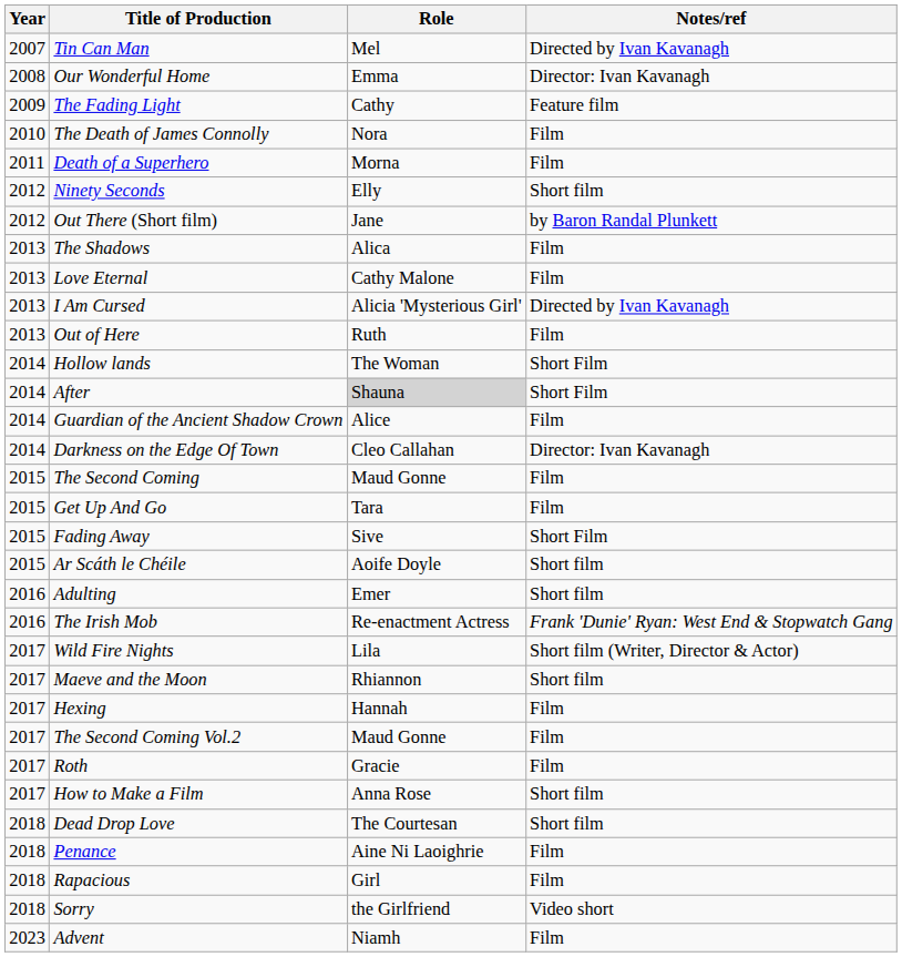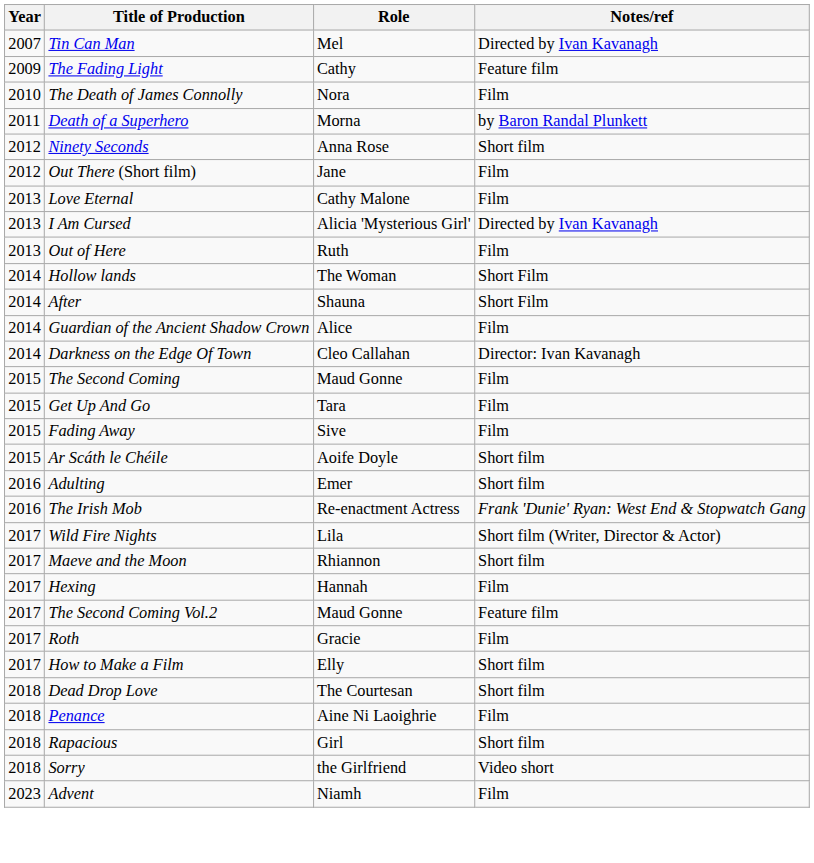- row: 2008 | Our Wonderful Home | Emma | Director: Ivan Kavanagh
Death of a Superhero | Notes/ref: Film -> by Baron Randal Plunkett
Ninety Seconds | Role: Elly -> Anna Rose
Out There (Short film) | Notes/ref: by Baron Randal Plunkett -> Film
- row: 2013 | The Shadows | Alica | Film
After | Role: lightgrey background -> no background
Fading Away | Notes/ref: Short Film -> Film
The Second Coming Vol.2 | Notes/ref: Film -> Feature film
How to Make a Film | Role: Anna Rose -> Elly
Rapacious | Notes/ref: Film -> Short film
